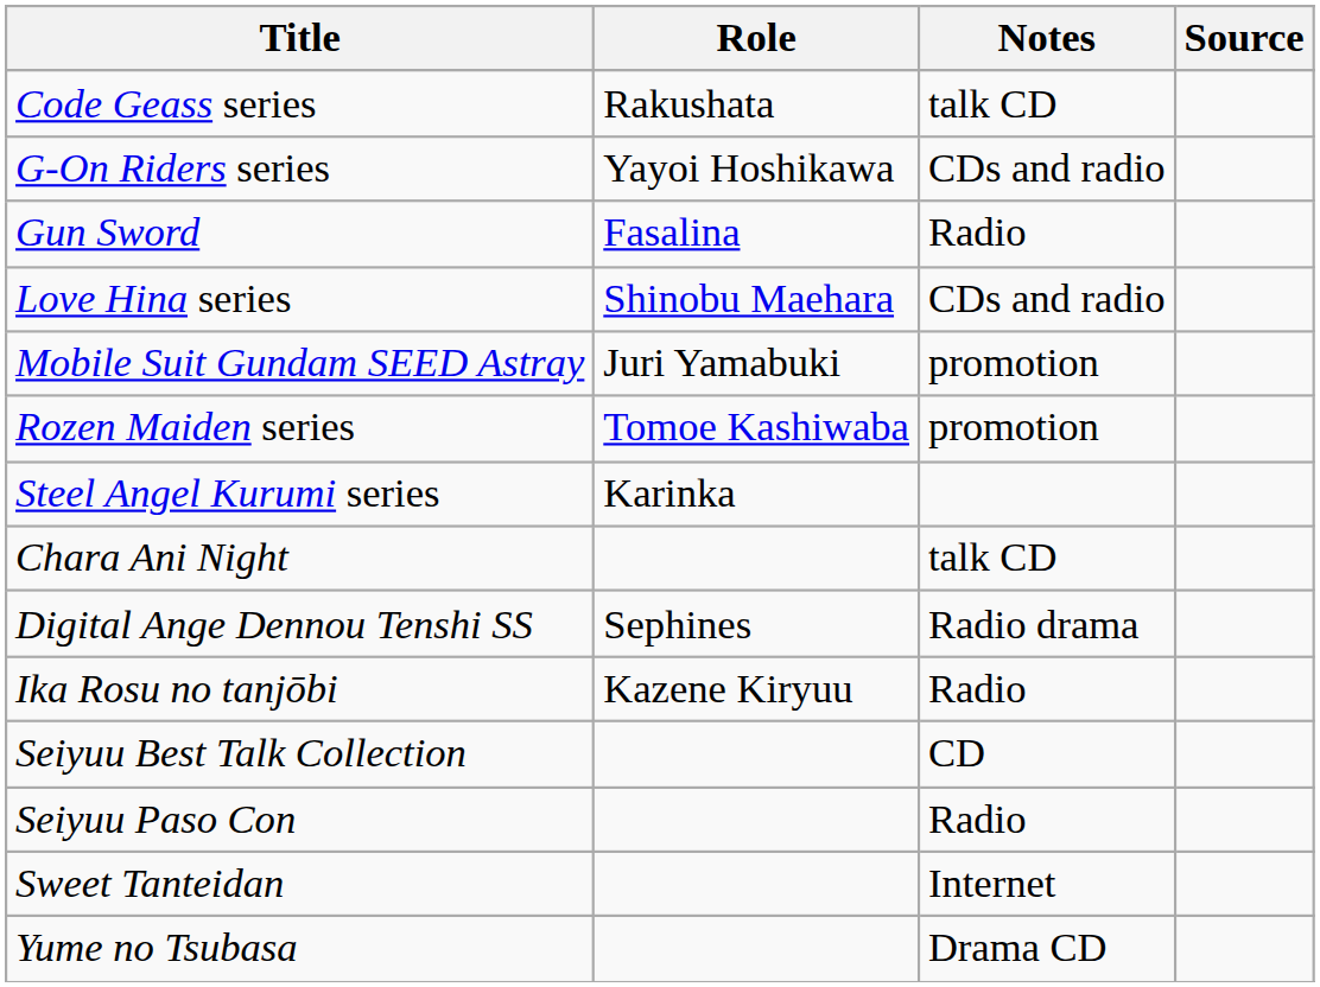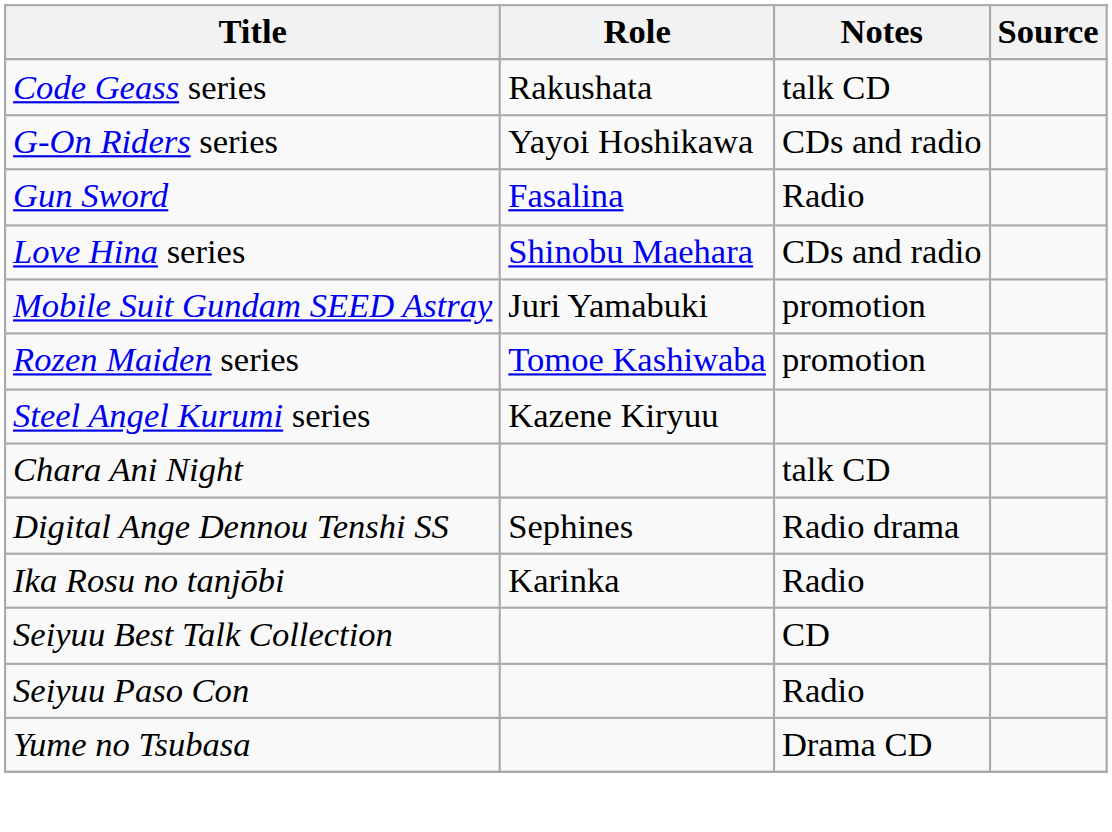Steel Angel Kurumi series | Role: Karinka -> Kazene Kiryuu
Ika Rosu no tanjōbi | Role: Kazene Kiryuu -> Karinka
- row: Sweet Tanteidan | Internet
